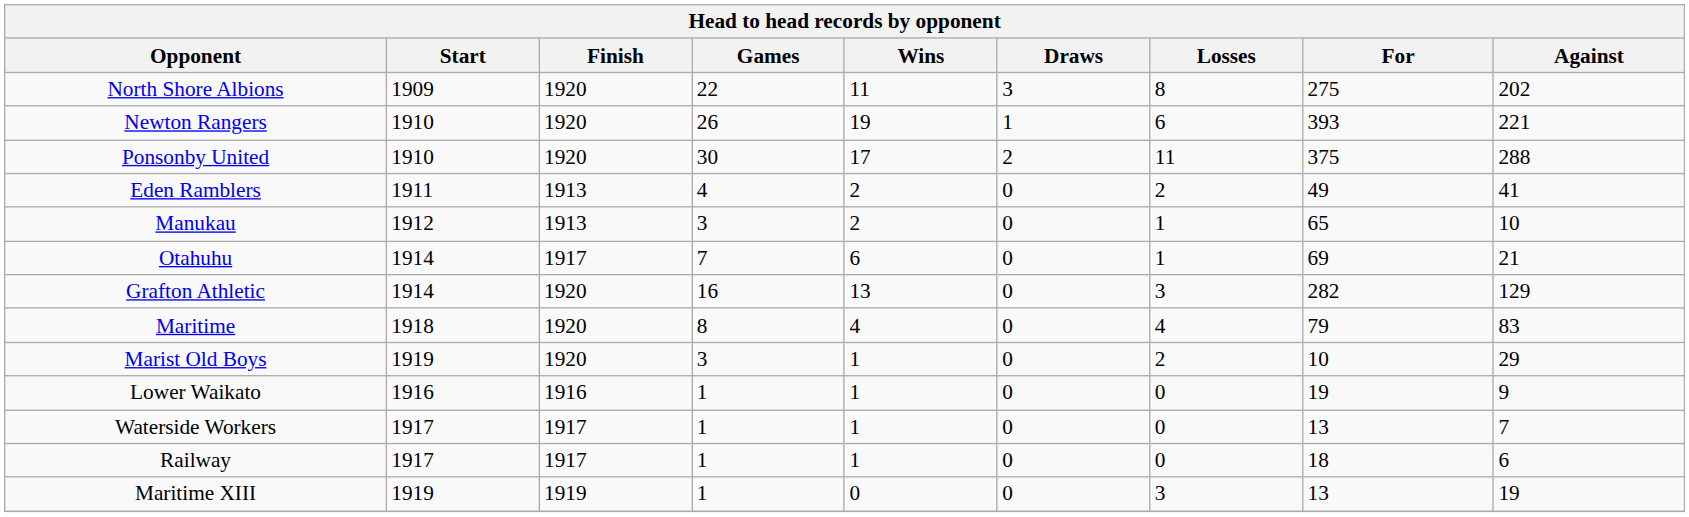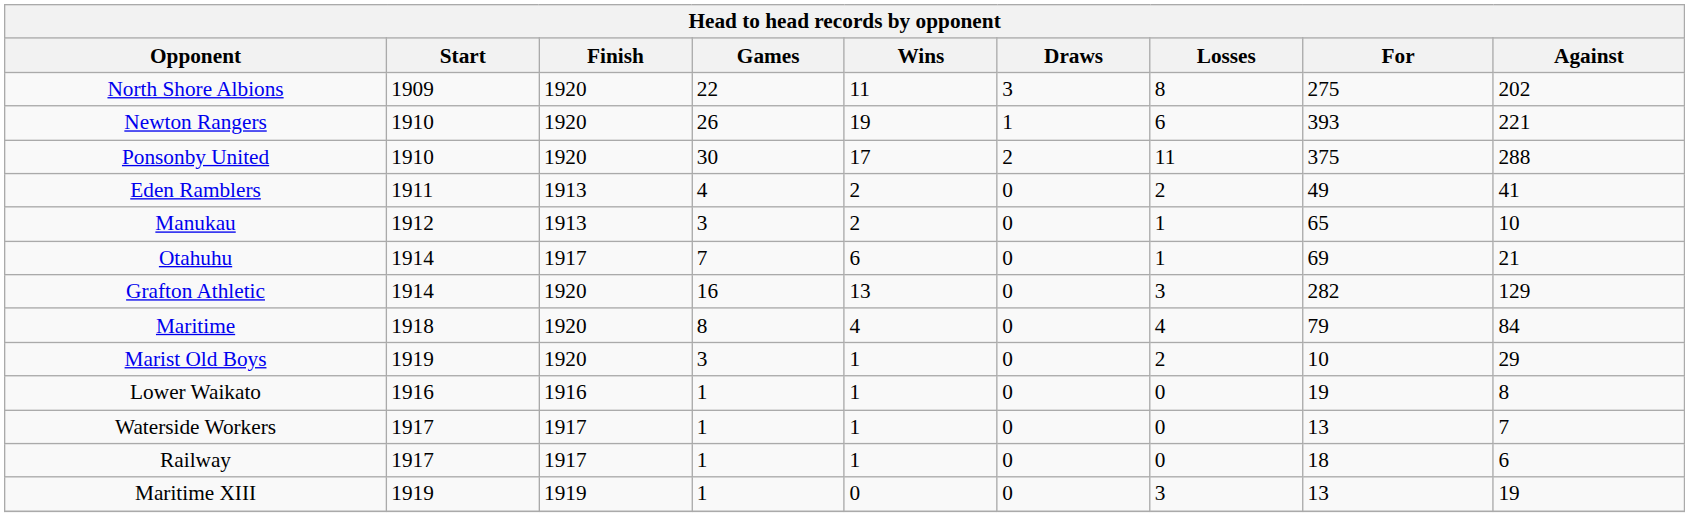Maritime | Against: 83 -> 84
Lower Waikato | Against: 9 -> 8
